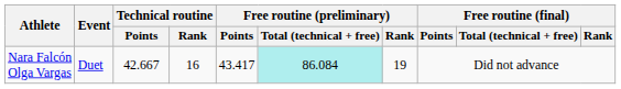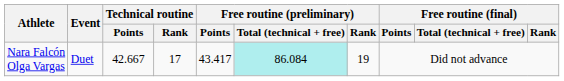Nara Falcón Olga Vargas | Technical routine / Rank: 16 -> 17
